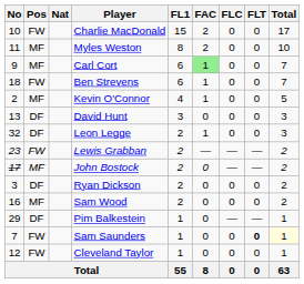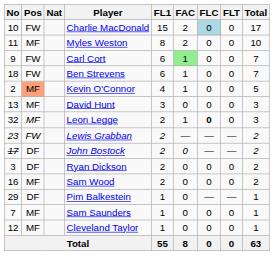Charlie MacDonald | FLC: no background -> lightblue background
Carl Cort | Pos: MF -> FW
Kevin O'Connor | Pos: no background -> lightsalmon background
David Hunt | Pos: DF -> MF
Leon Legge | Pos: DF -> MF
Leon Legge | FLC: normal -> bold
John Bostock | Pos: MF -> DF
Sam Saunders | Pos: FW -> MF
Sam Saunders | FLT: bold -> normal
Sam Saunders | Total: lightyellow background -> no background
Cleveland Taylor | Pos: FW -> MF
